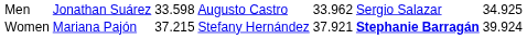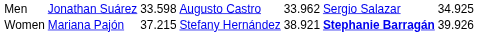Women | column 5: 37.921 -> 38.921
Women | column 7: 39.924 -> 39.926
